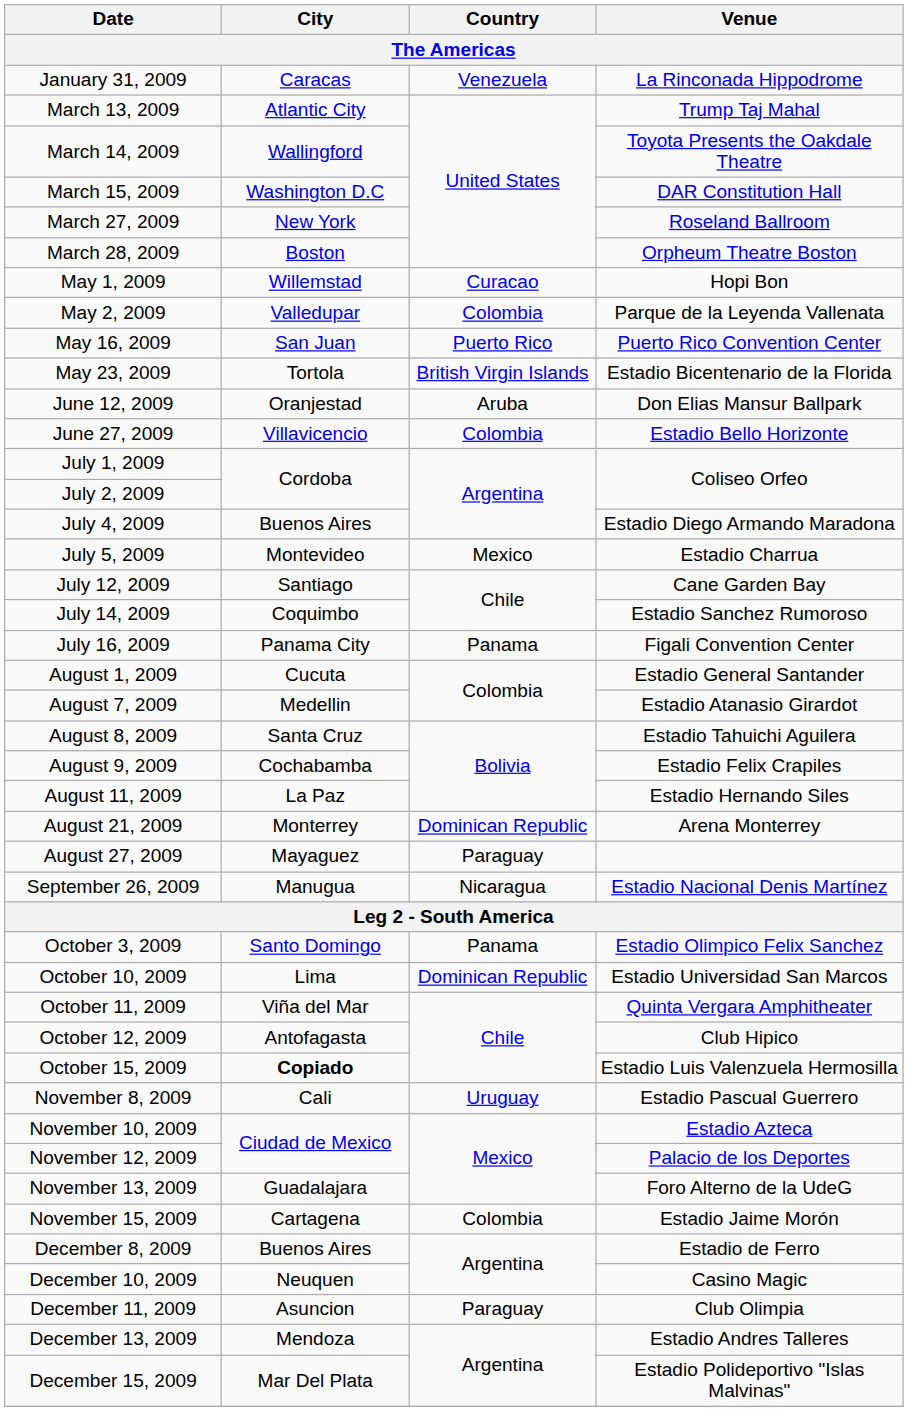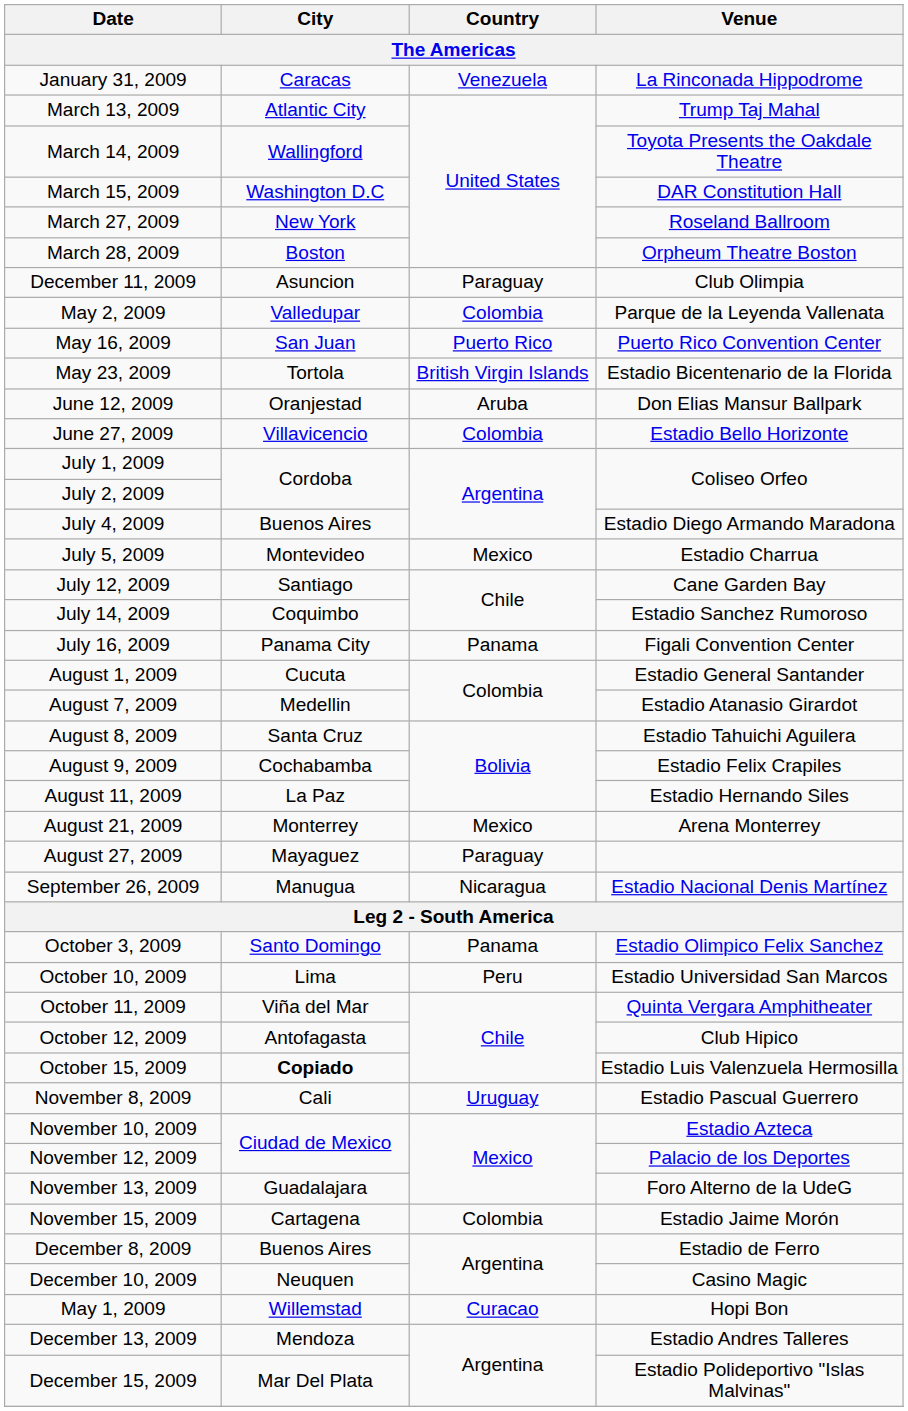rows swapped: May 1, 2009 <-> December 11, 2009
August 21, 2009 | Country: Dominican Republic -> Mexico
October 10, 2009 | Country: Dominican Republic -> Peru
